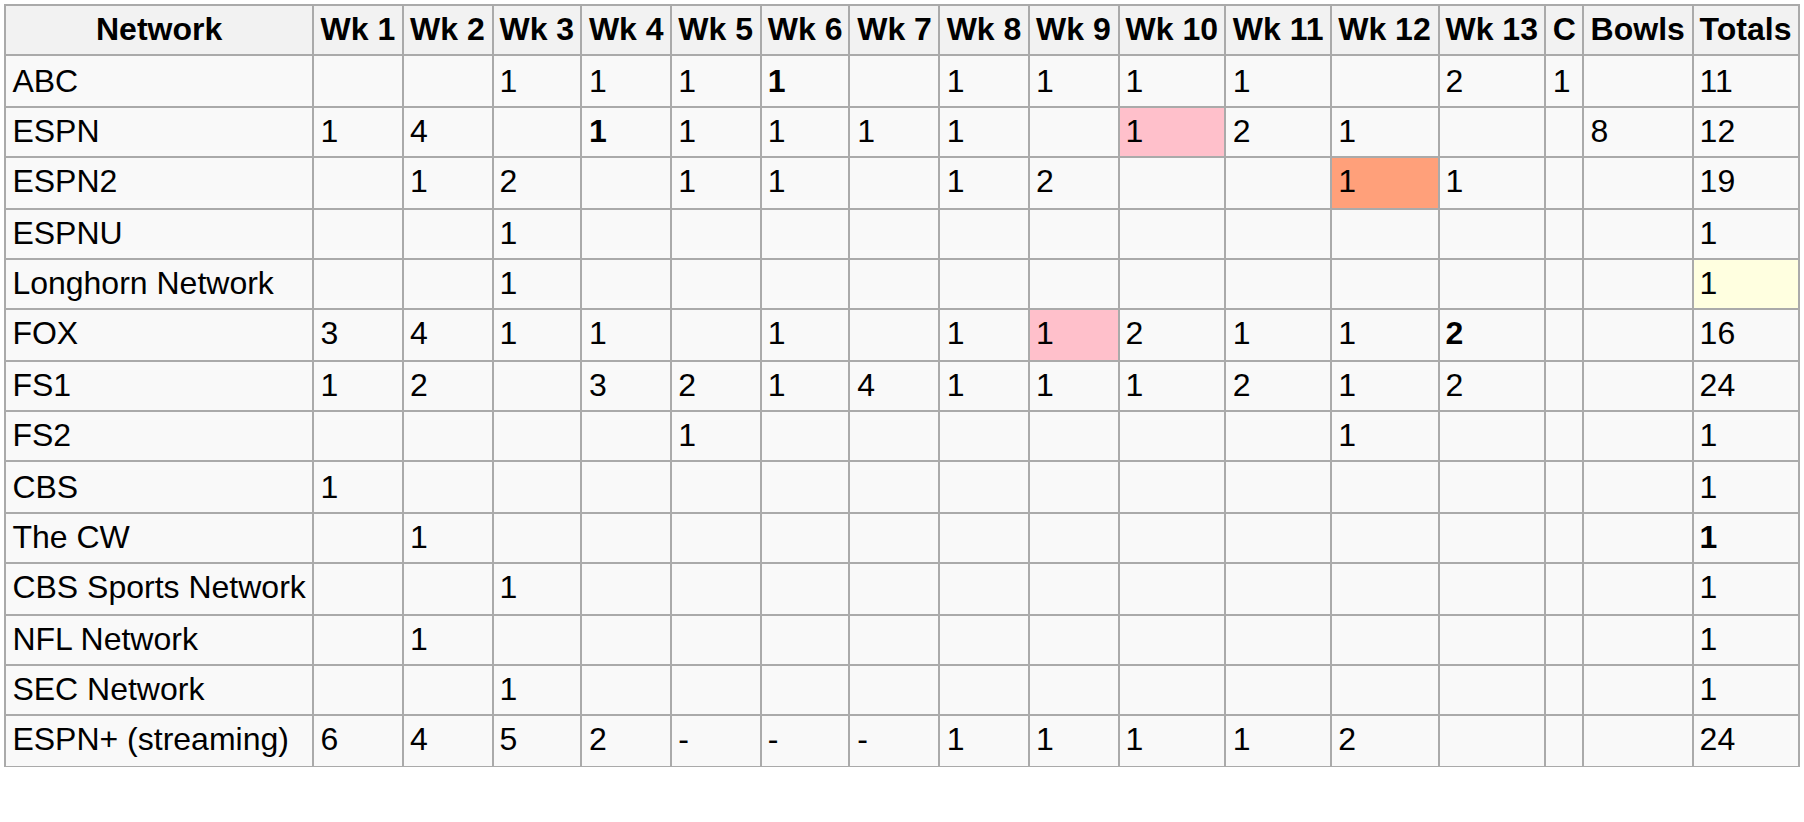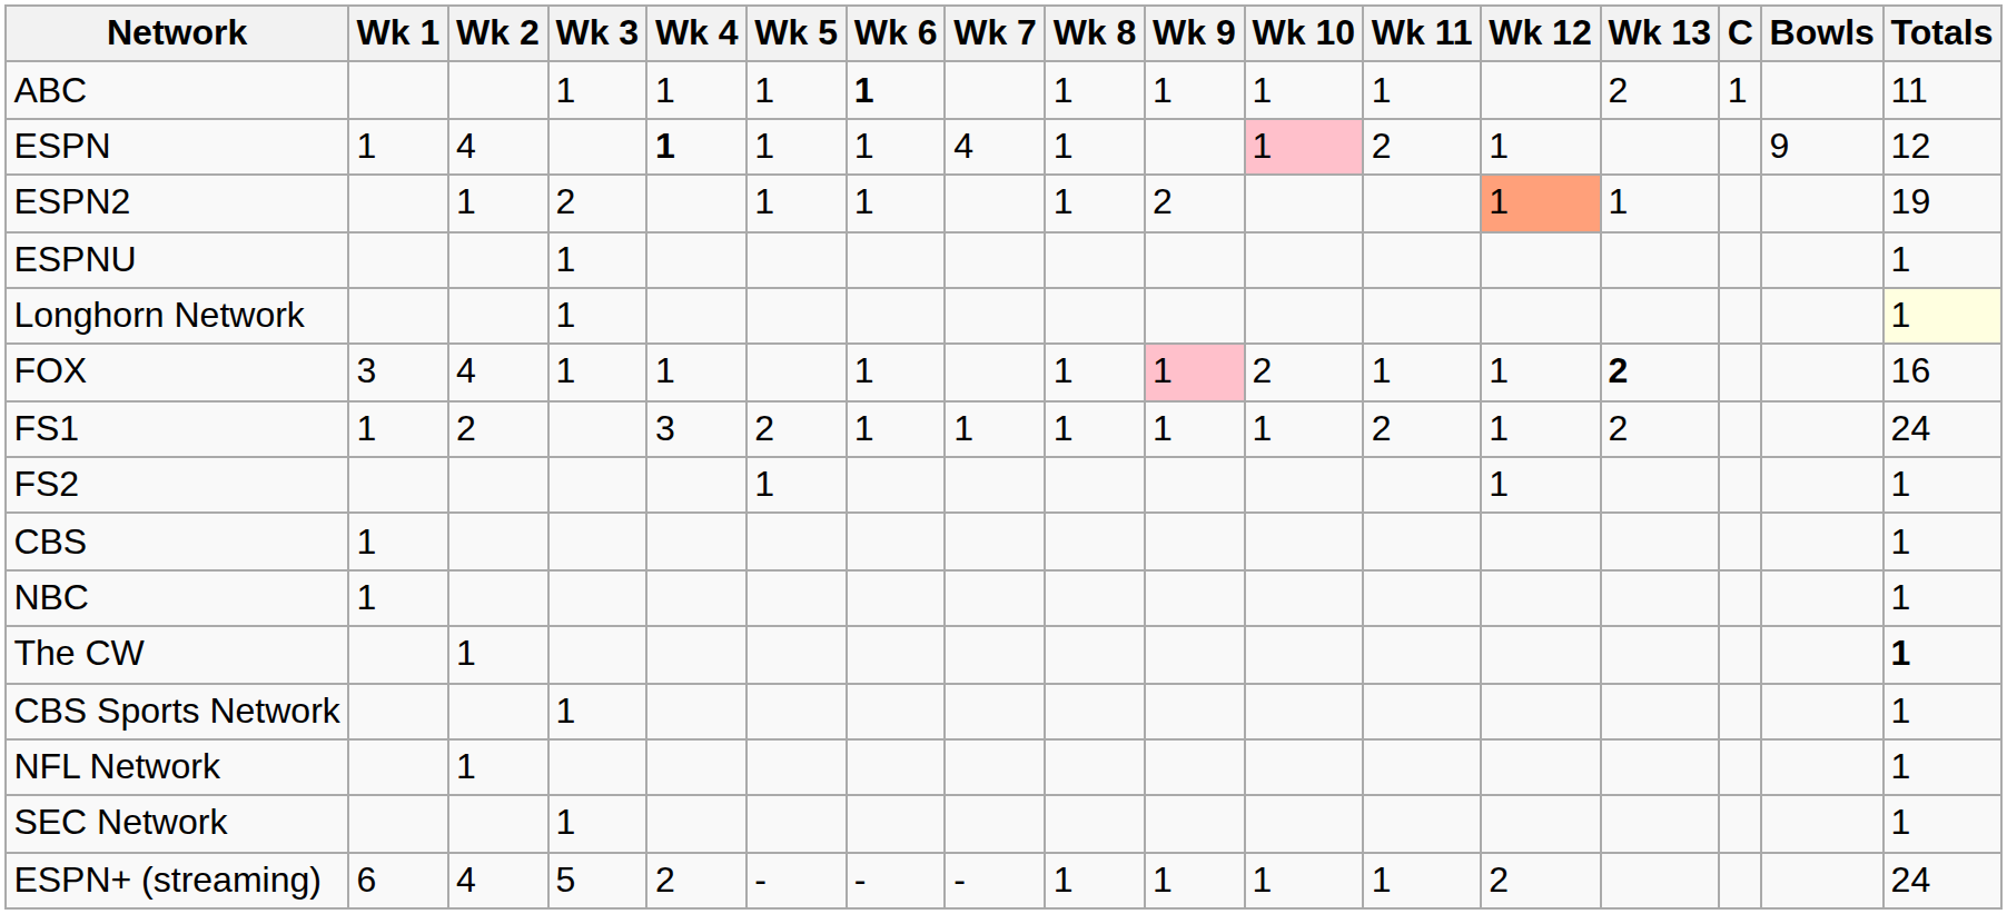ESPN | Wk 7: 1 -> 4
ESPN | Bowls: 8 -> 9
FS1 | Wk 7: 4 -> 1
+ row: NBC | 1 | 1
